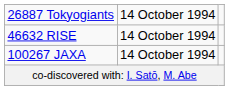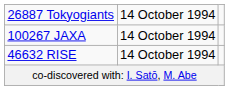rows swapped: 46632 RISE <-> 100267 JAXA
